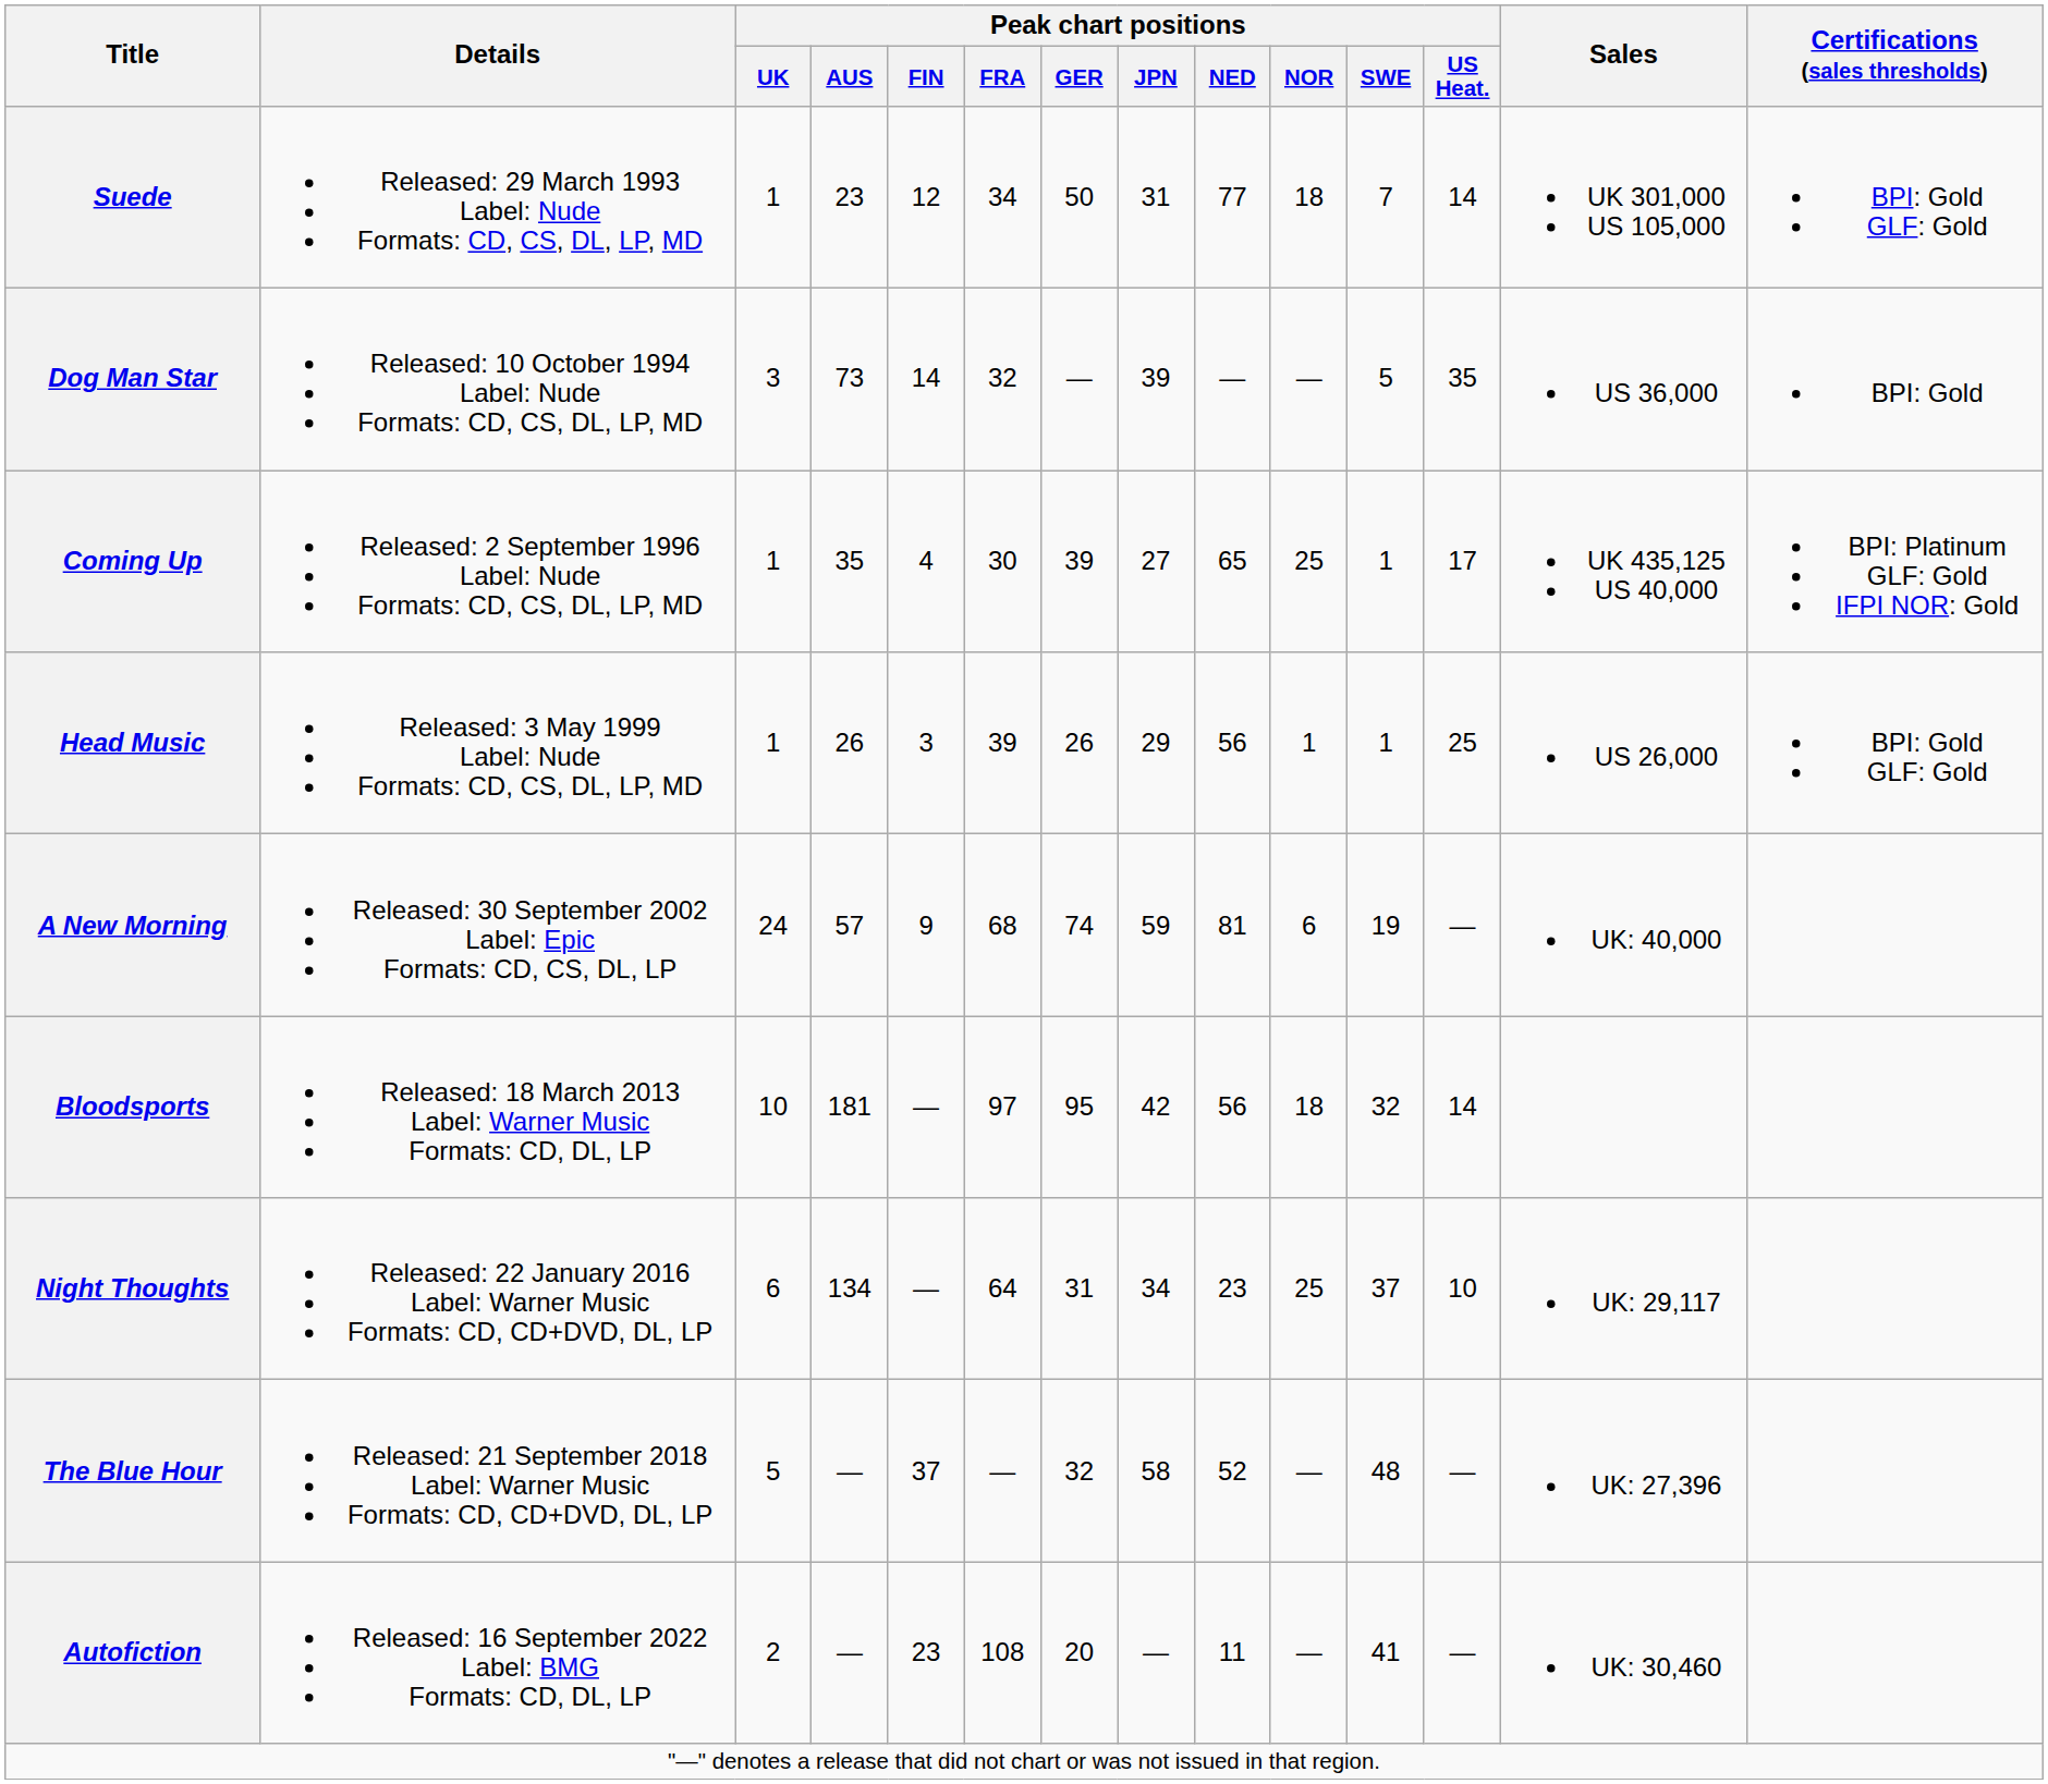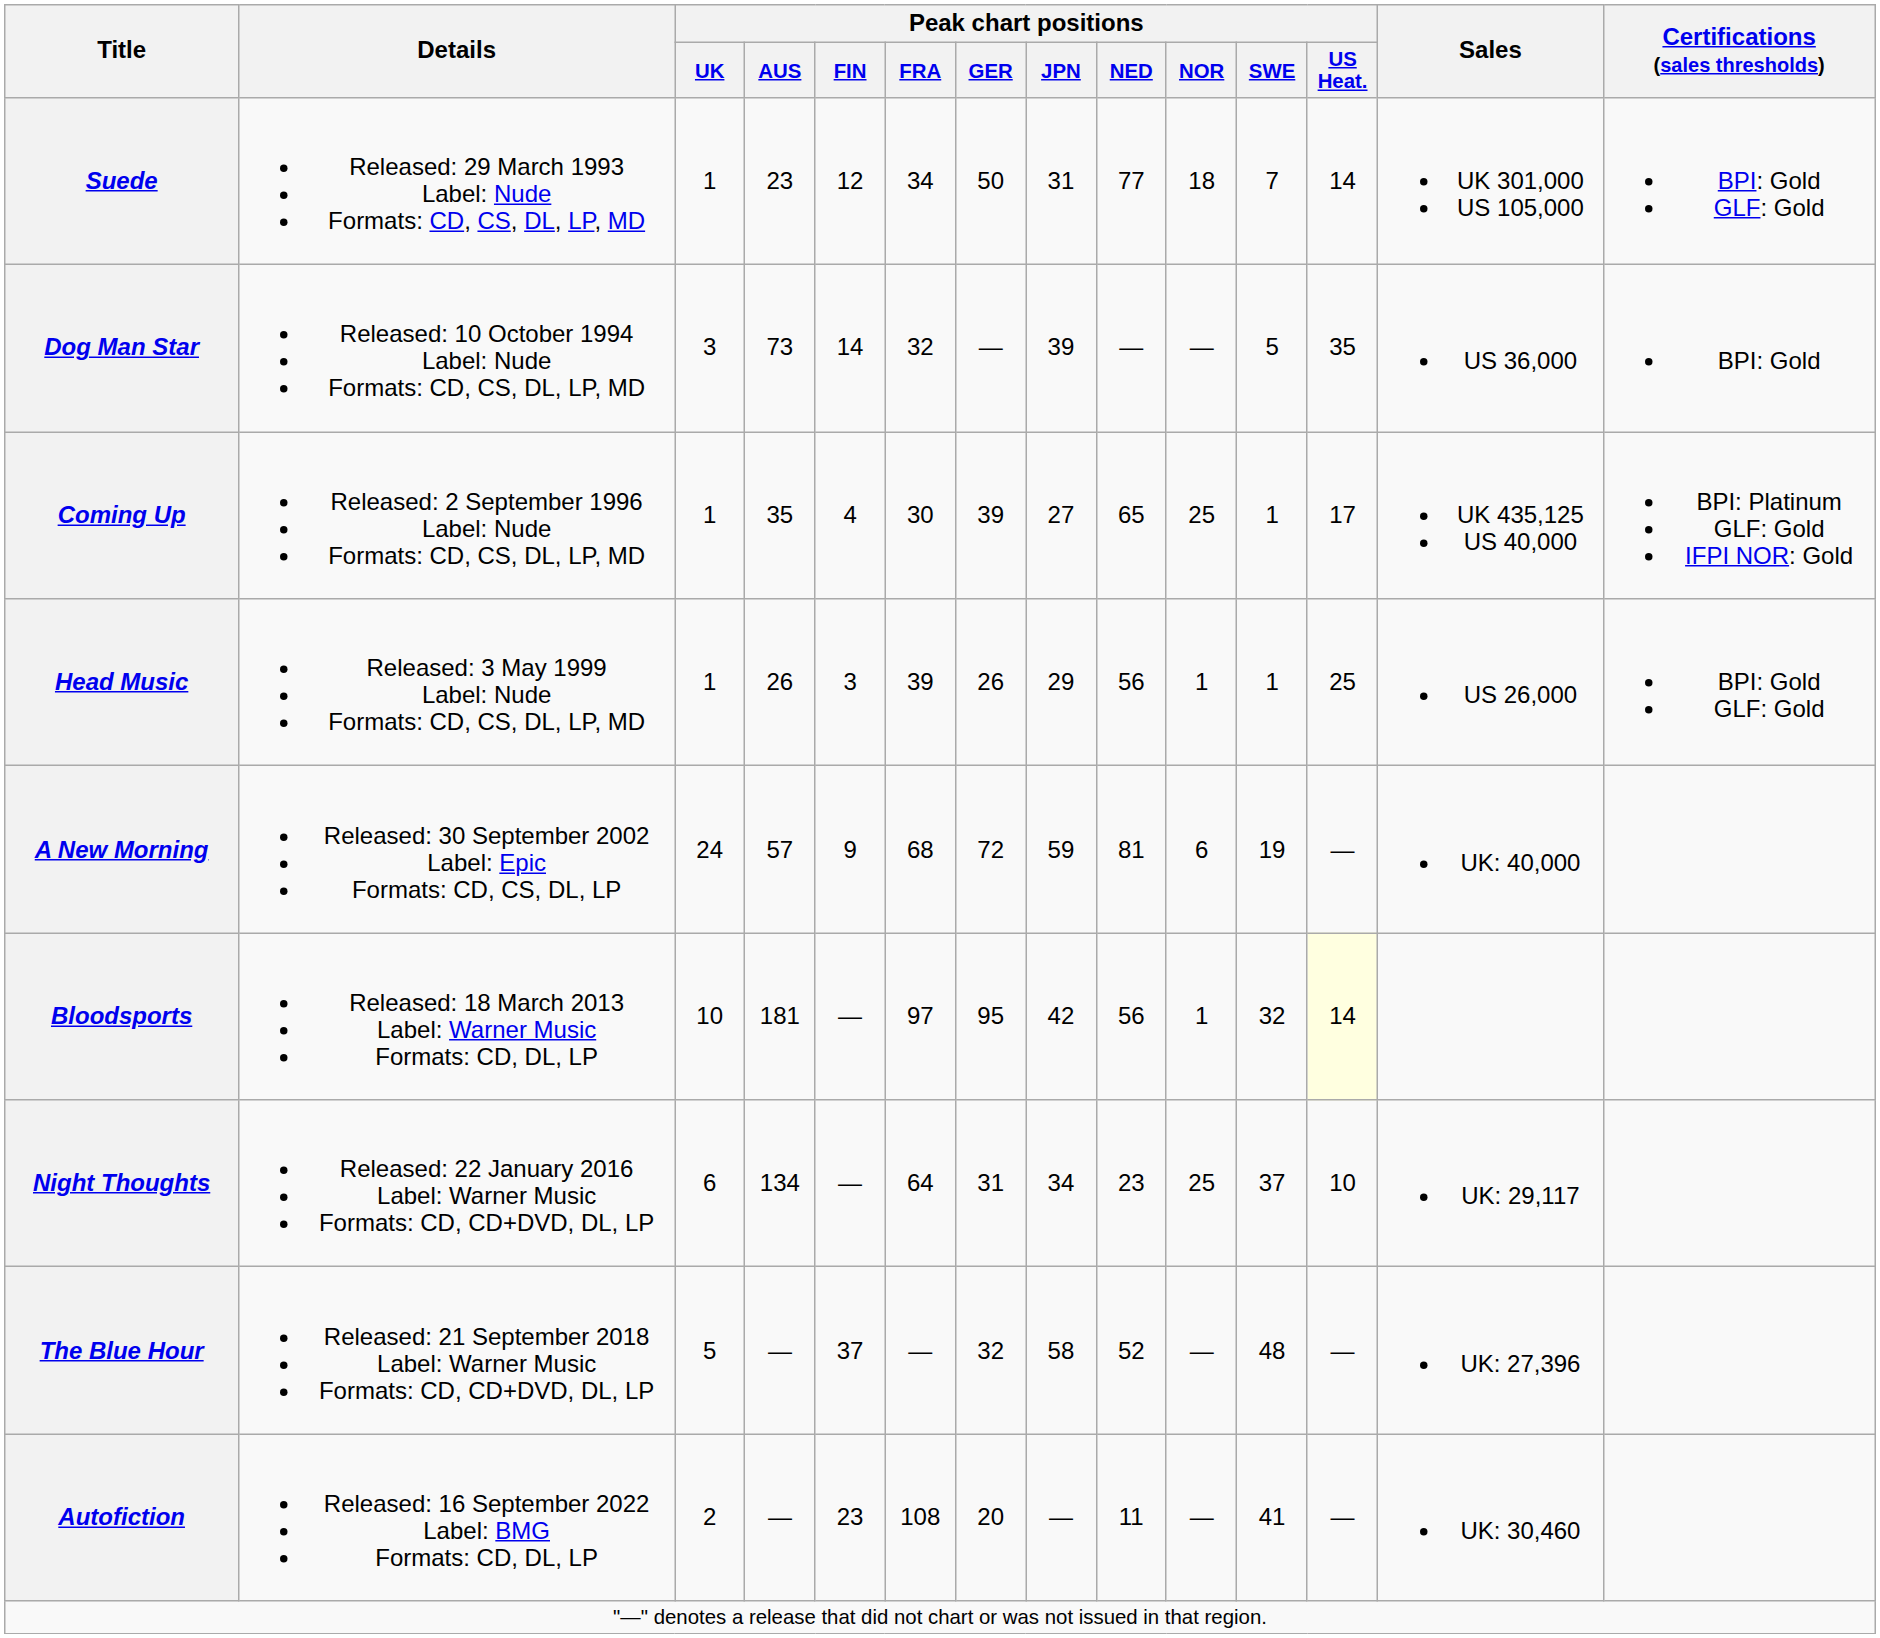A New Morning | Peak chart positions / GER: 74 -> 72
Bloodsports | Peak chart positions / NOR: 18 -> 1
Bloodsports | Peak chart positions / US Heat.: no background -> lightyellow background
